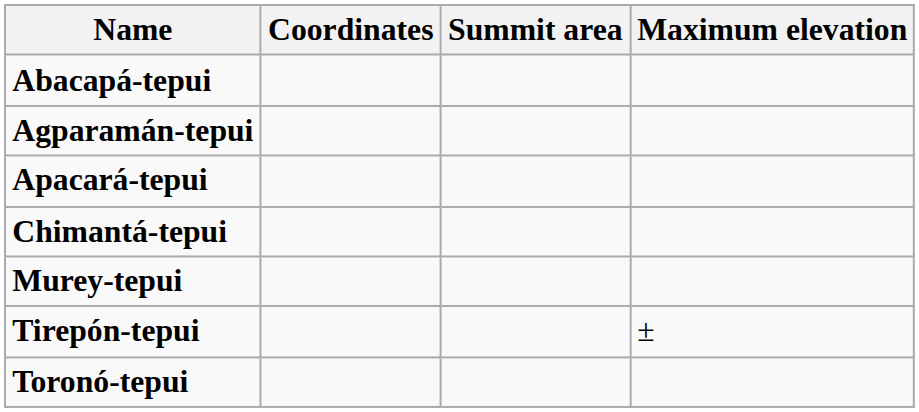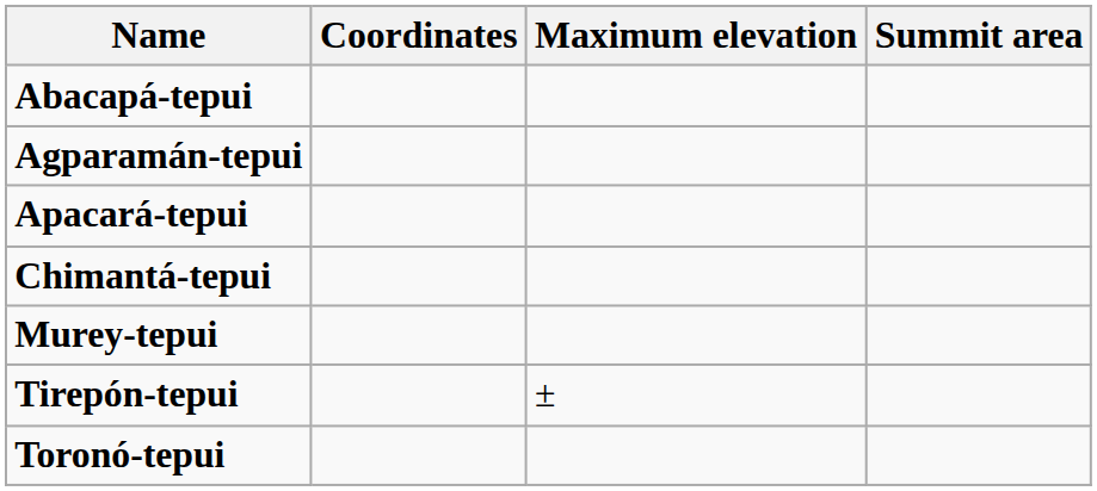columns swapped: Maximum elevation <-> Summit area
